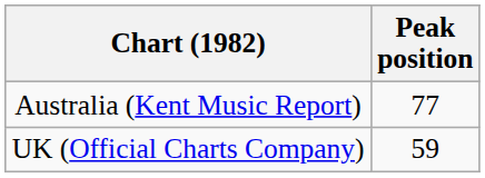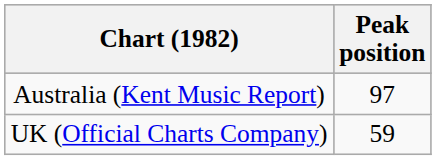Australia (Kent Music Report) | Peak position: 77 -> 97
